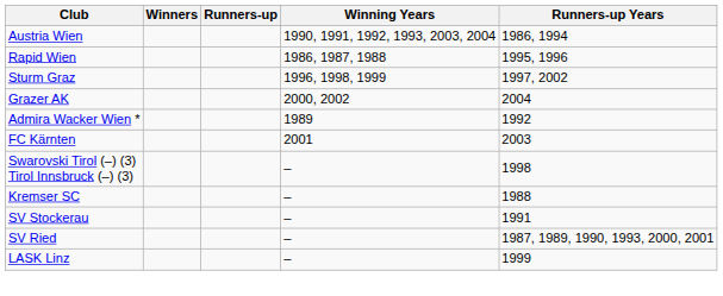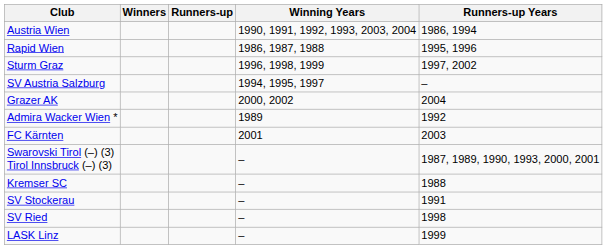+ row: SV Austria Salzburg | 1994, 1995, 1997 | –
Swarovski Tirol (–) (3) Tirol Innsbruck (–) (3) | Runners-up Years: 1998 -> 1987, 1989, 1990, 1993, 2000, 2001
SV Ried | Runners-up Years: 1987, 1989, 1990, 1993, 2000, 2001 -> 1998
